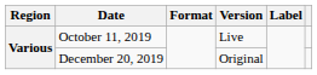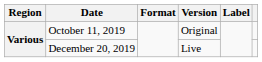October 11, 2019 | Version: Live -> Original
December 20, 2019 | Version: Original -> Live
